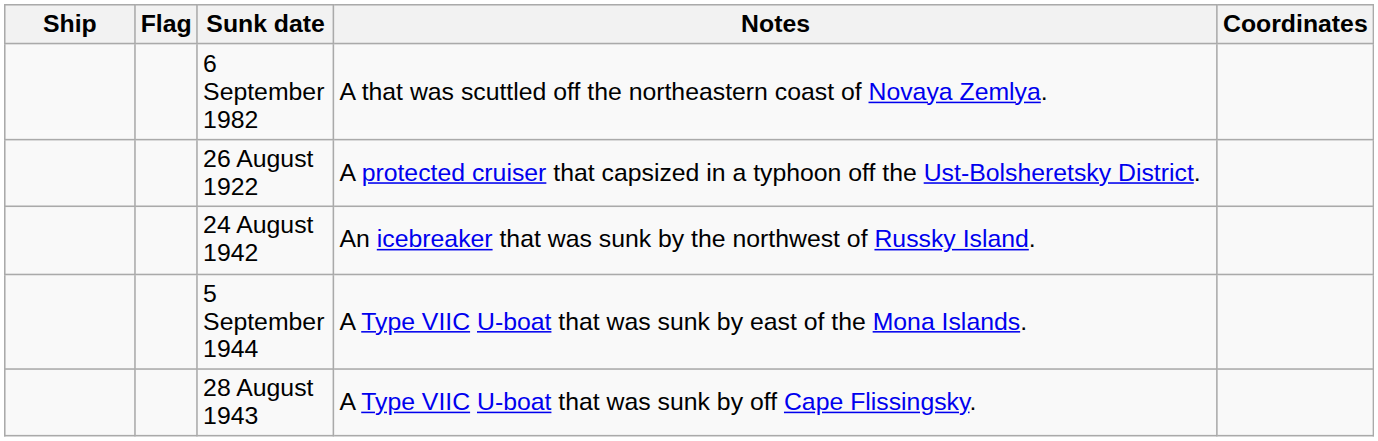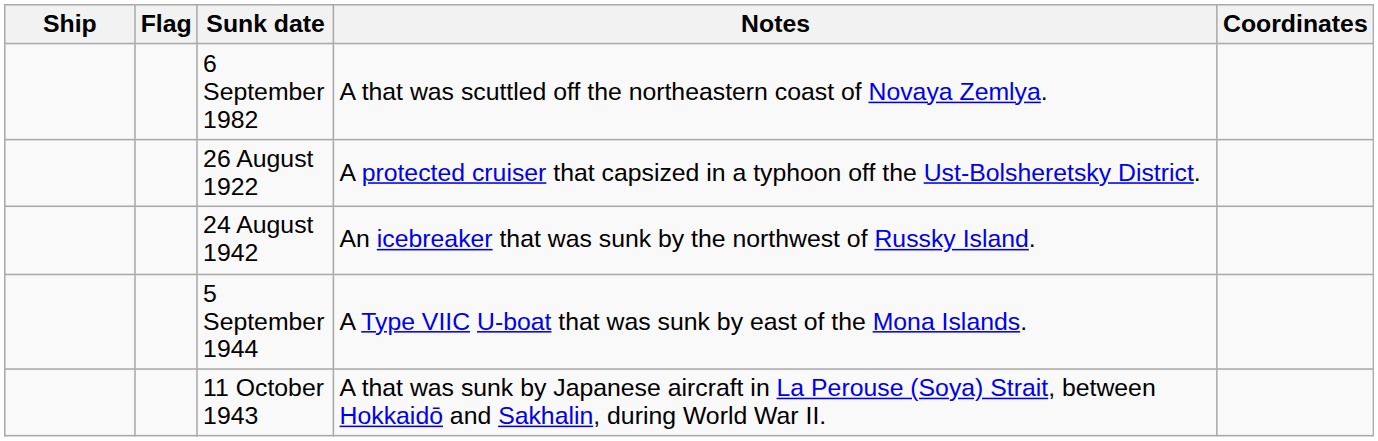- row: 28 August 1943 | A Type VIIC U-boat that was sunk by off Cape Flissingsky.
+ row: 11 October 1943 | A that was sunk by Japanese aircraft in La Perouse (Soya) Strait, between Hokkaidō and Sakhalin, during World War II.
